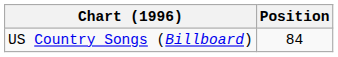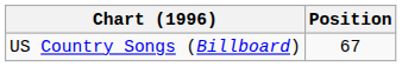US Country Songs (Billboard) | Position: 84 -> 67
